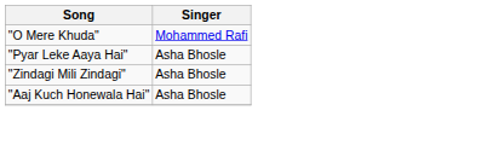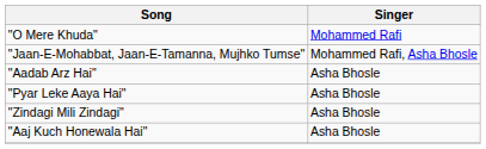+ row: "Jaan-E-Mohabbat, Jaan-E-Tamanna, Mujhko Tumse" | Mohammed Rafi, Asha Bhosle
+ row: "Aadab Arz Hai" | Asha Bhosle
